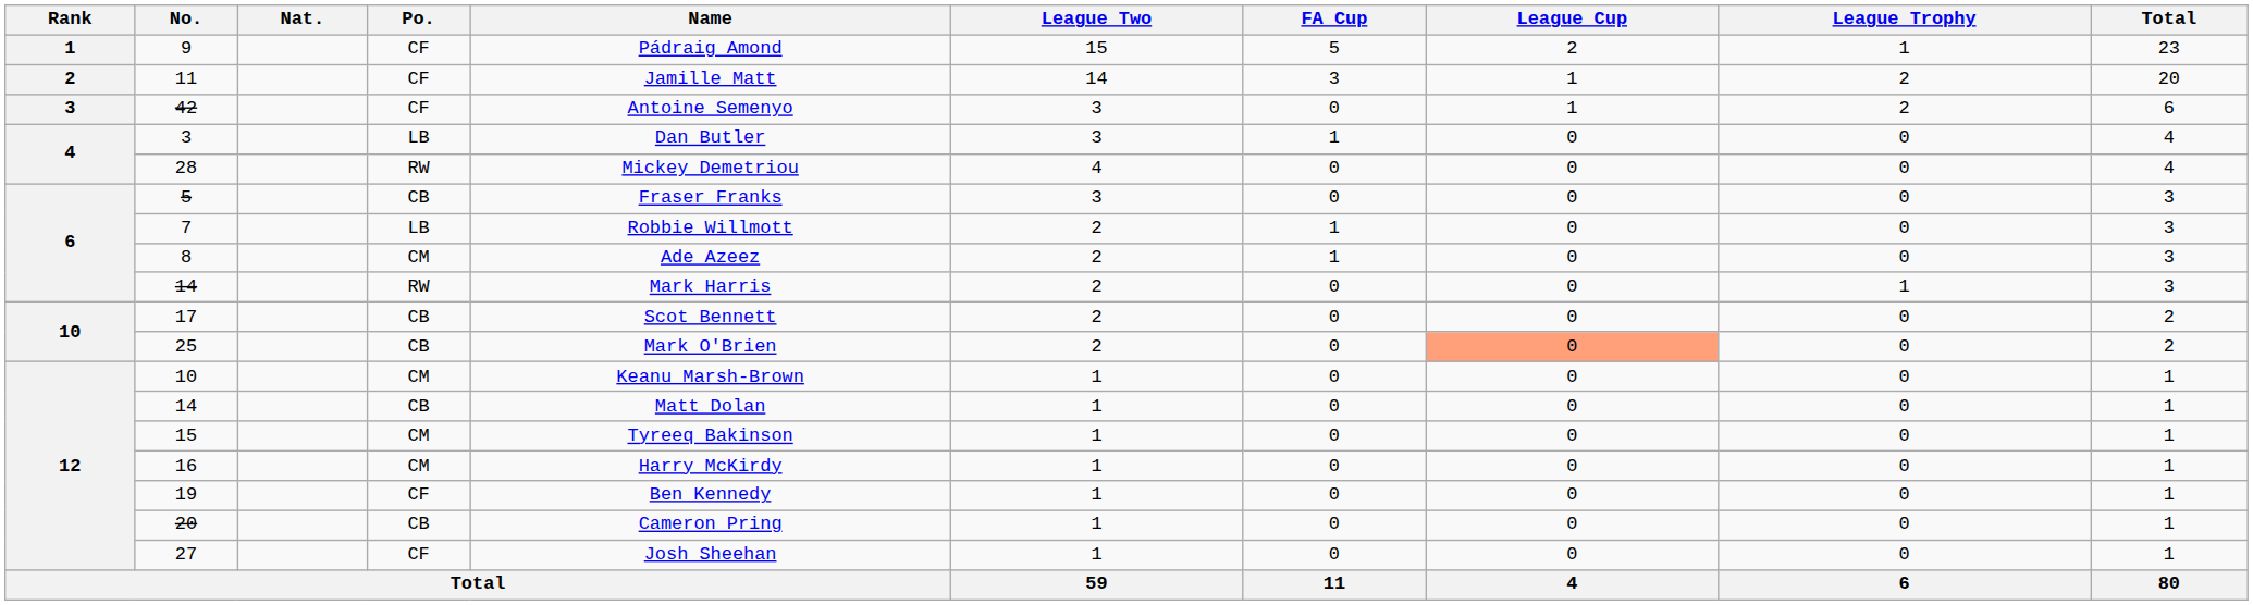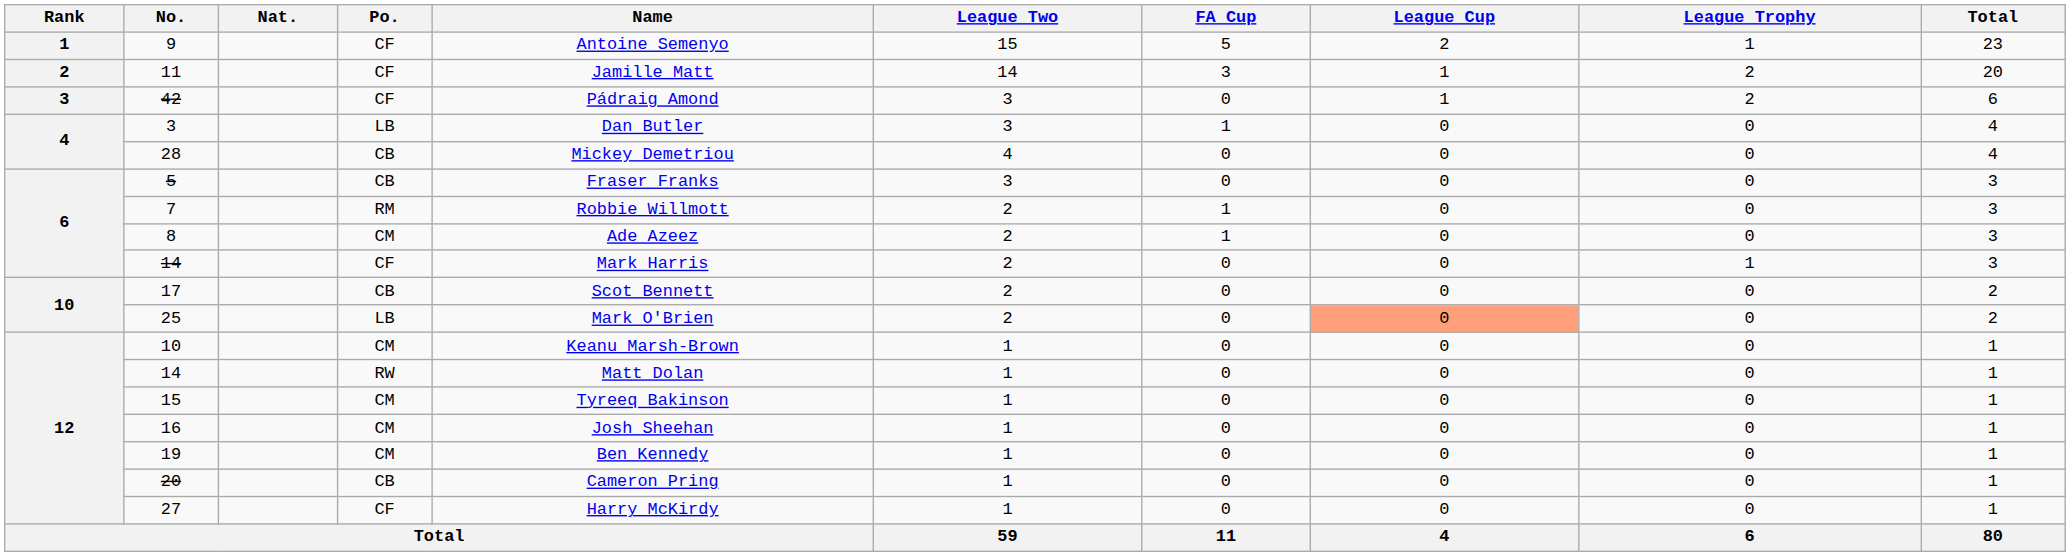9 | Name: Pádraig Amond -> Antoine Semenyo
42 | Name: Antoine Semenyo -> Pádraig Amond
28 | Po.: RW -> CB
7 | Po.: LB -> RM
6 / 14 | Po.: RW -> CF
25 | Po.: CB -> LB
12 / 14 | Po.: CB -> RW
16 | Name: Harry McKirdy -> Josh Sheehan
19 | Po.: CF -> CM
27 | Name: Josh Sheehan -> Harry McKirdy
